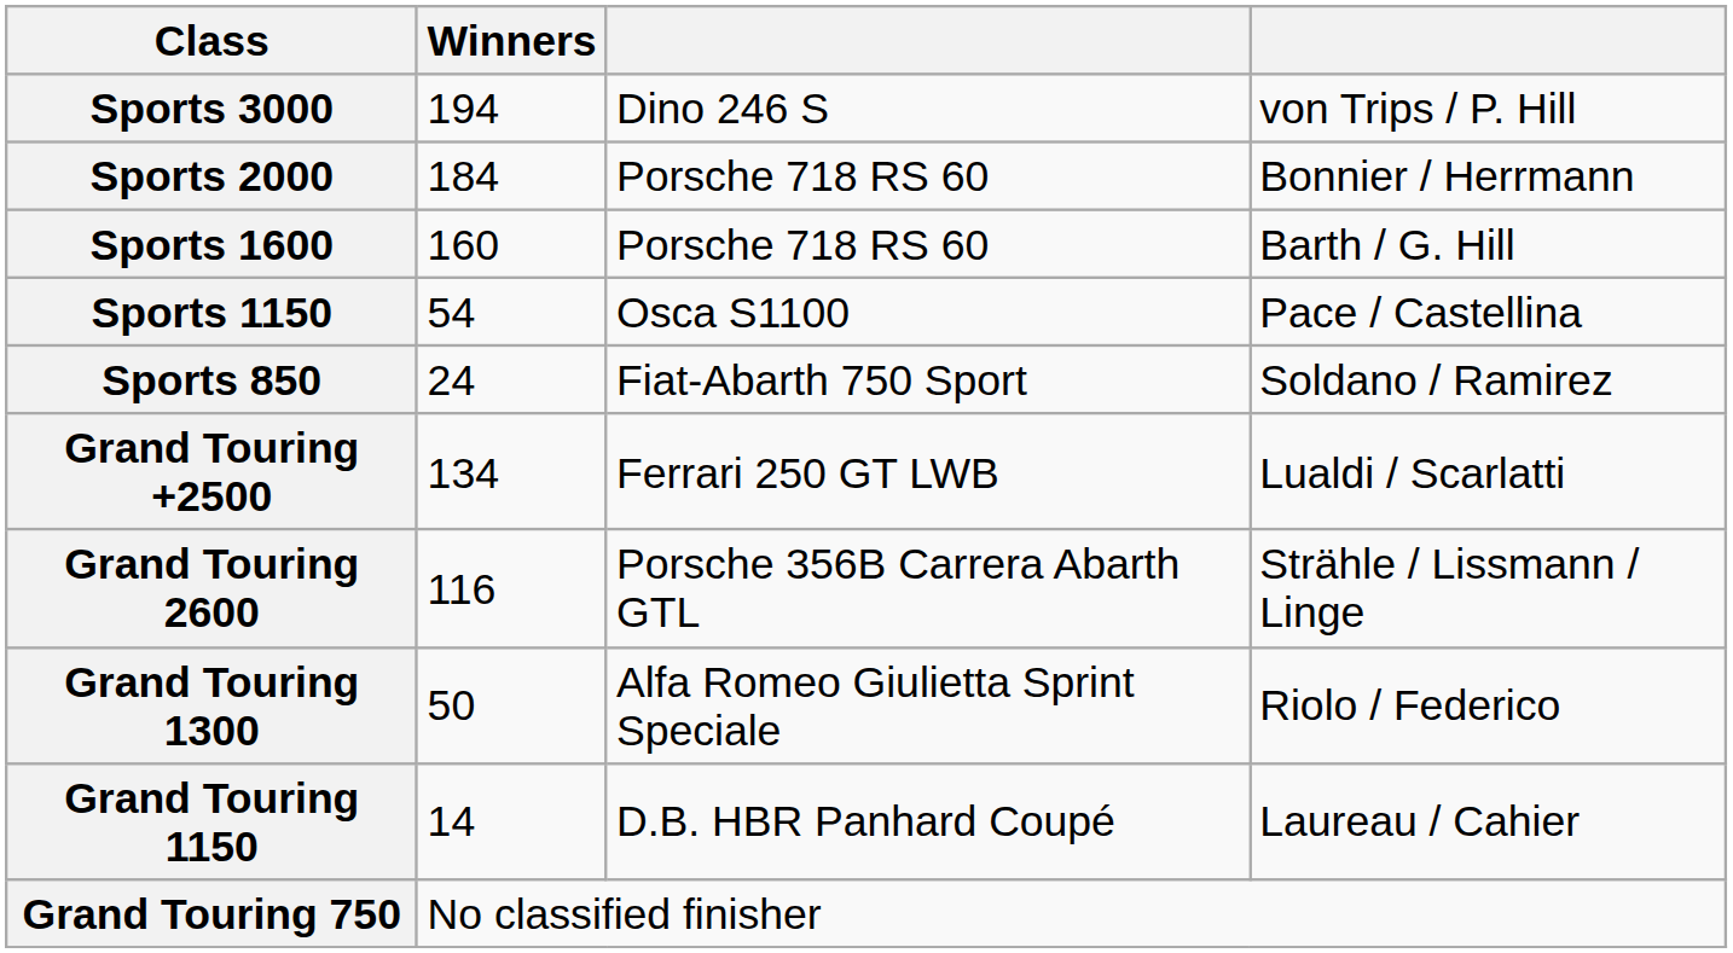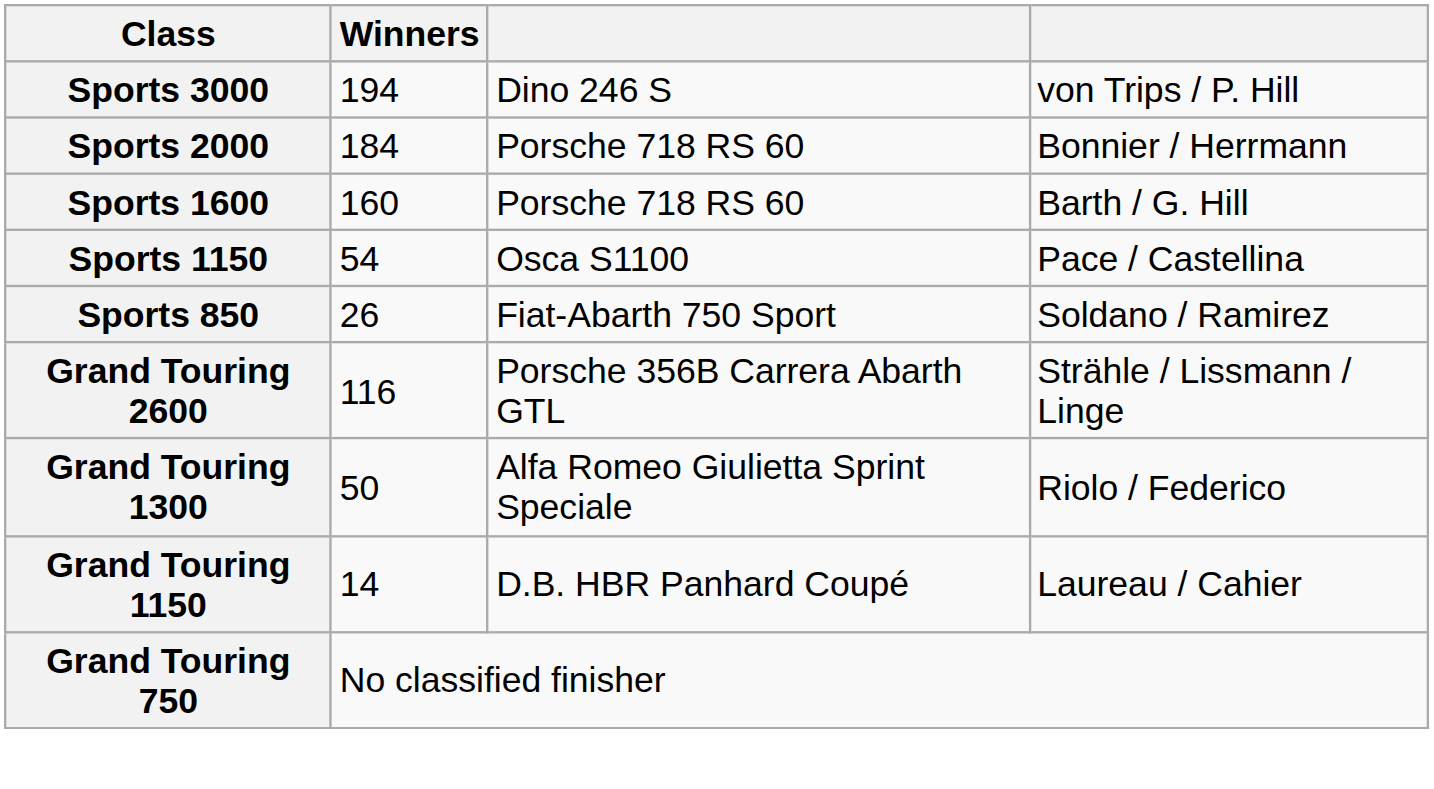Sports 850 | Winners: 24 -> 26
- row: Grand Touring +2500 | 134 | Ferrari 250 GT LWB | Lualdi / Scarlatti
